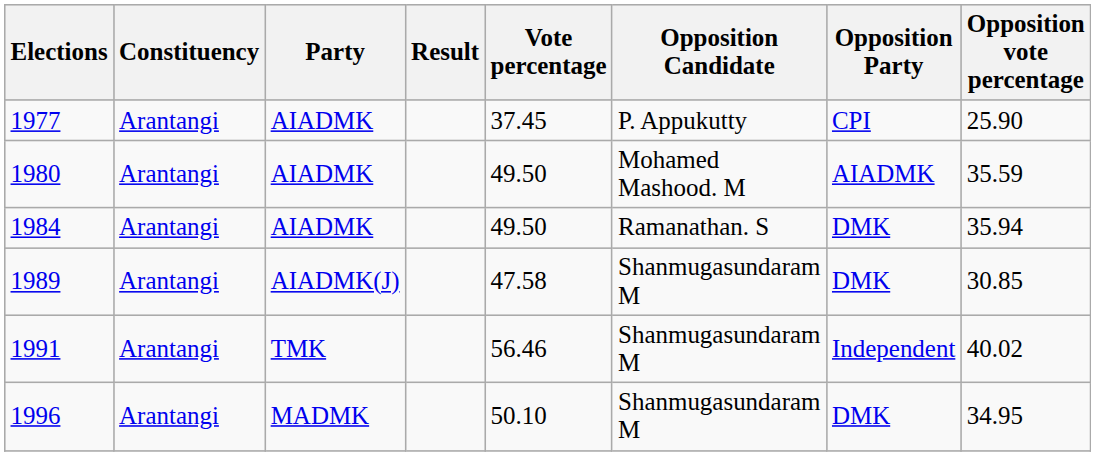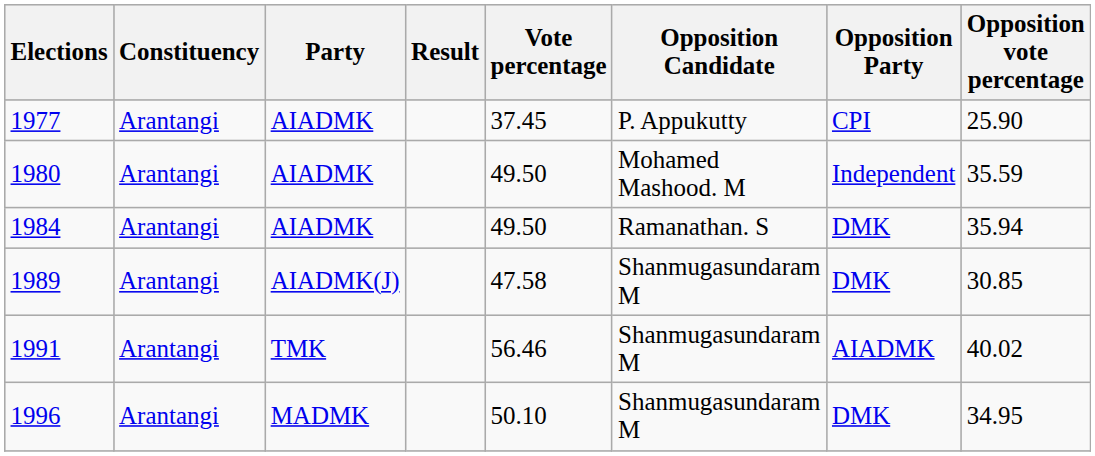1980 | Opposition Party: AIADMK -> Independent
1991 | Opposition Party: Independent -> AIADMK
